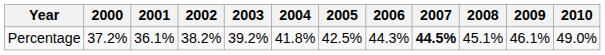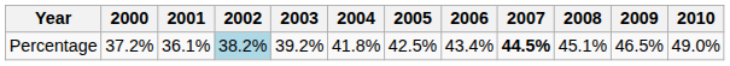Percentage | 2002: no background -> lightblue background
Percentage | 2006: 44.3% -> 43.4%
Percentage | 2009: 46.1% -> 46.5%
